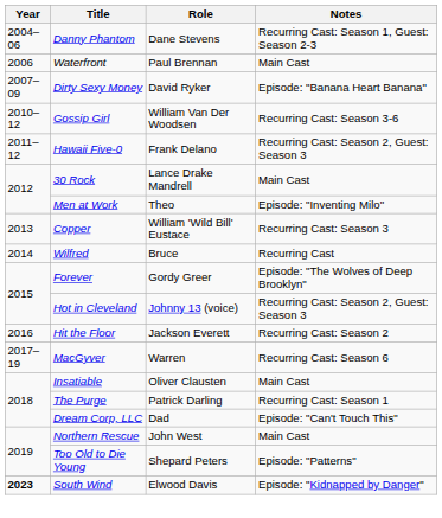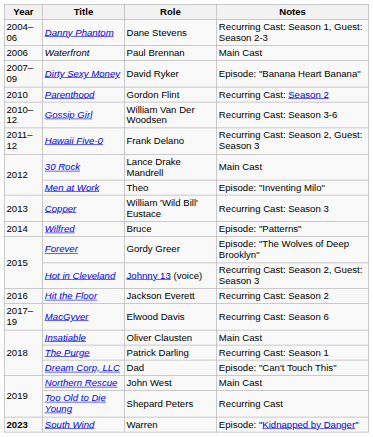+ row: 2010 | Parenthood | Gordon Flint | Recurring Cast: Season 2
Wilfred | Notes: Recurring Cast -> Episode: "Patterns"
MacGyver | Role: Warren -> Elwood Davis
Too Old to Die Young | Notes: Episode: "Patterns" -> Recurring Cast
South Wind | Role: Elwood Davis -> Warren
